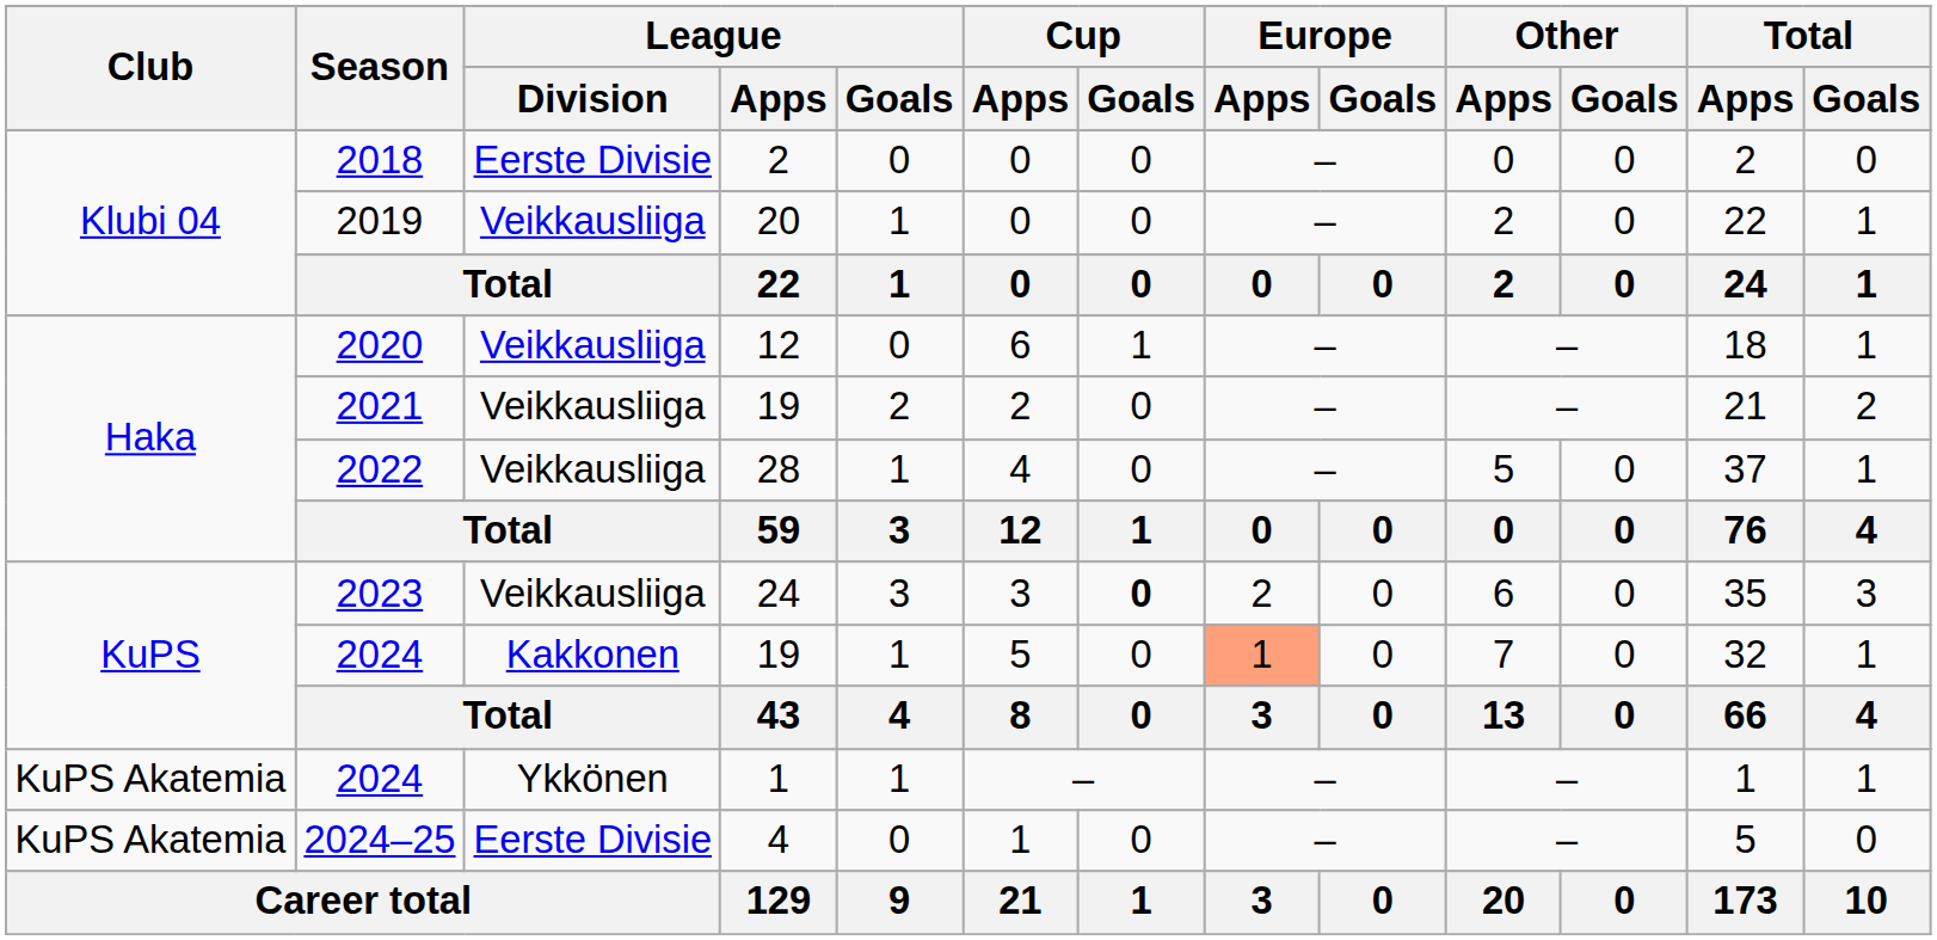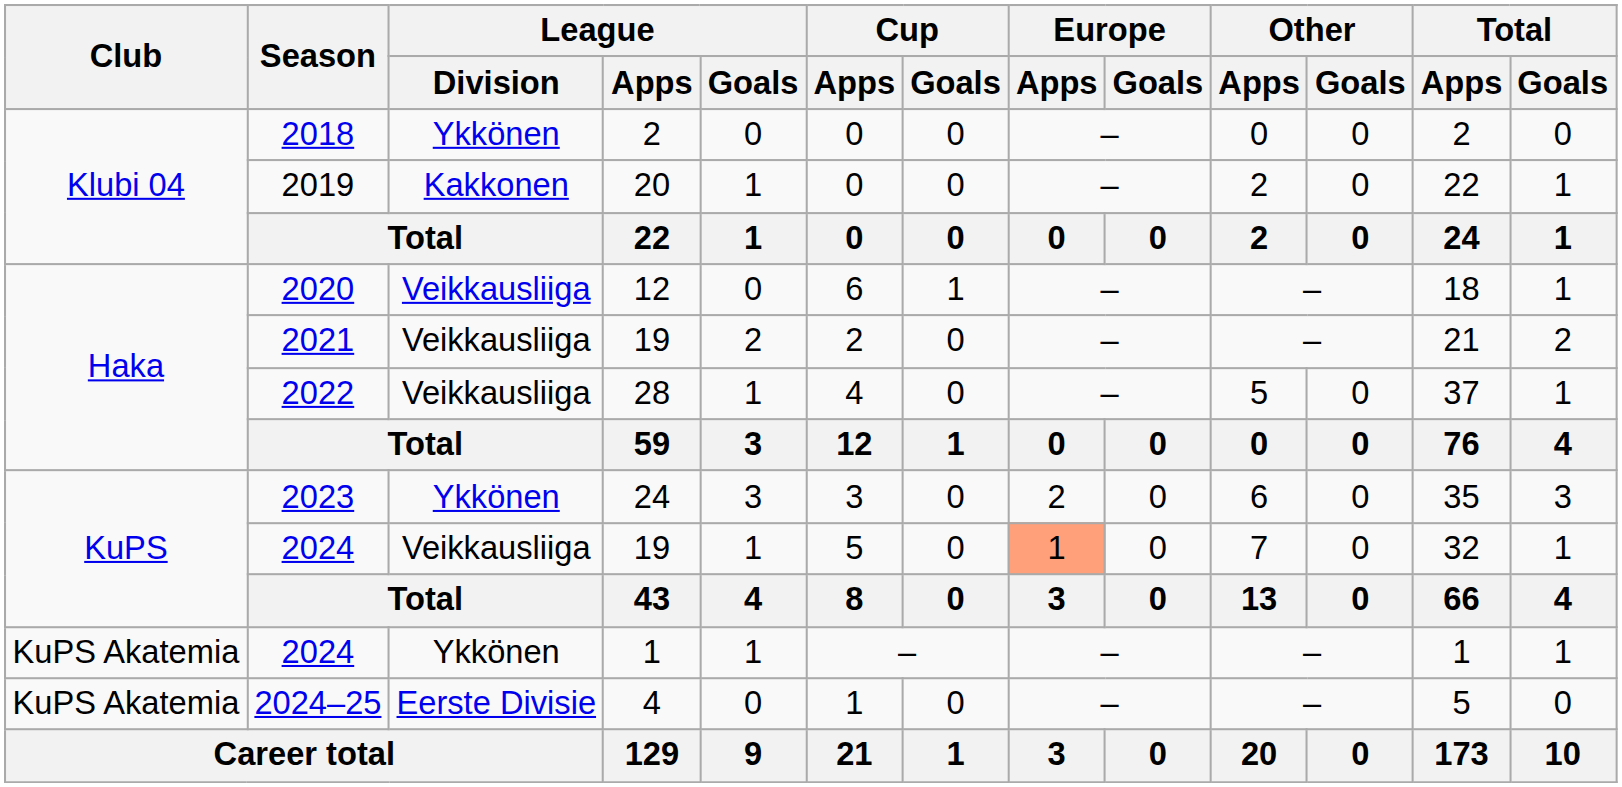2018 | League / Division: Eerste Divisie -> Ykkönen
2019 | League / Division: Veikkausliiga -> Kakkonen
2023 | League / Division: Veikkausliiga -> Ykkönen
2023 | Cup / Goals: bold -> normal
2024 / 19 | League / Division: Kakkonen -> Veikkausliiga
